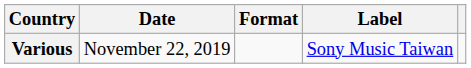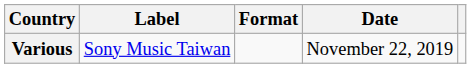columns swapped: Date <-> Label
